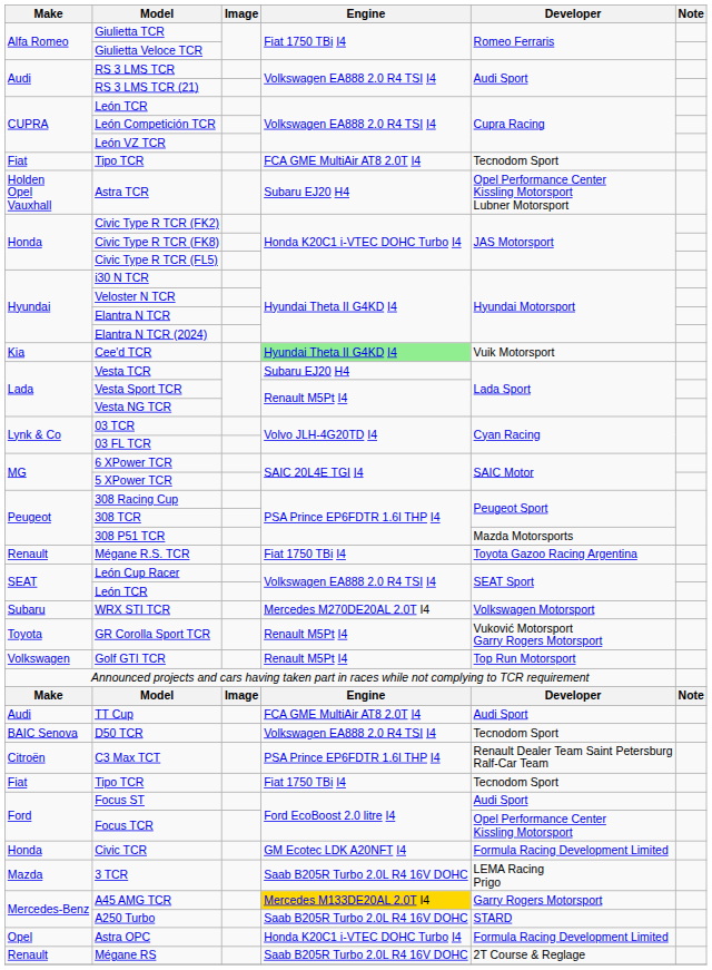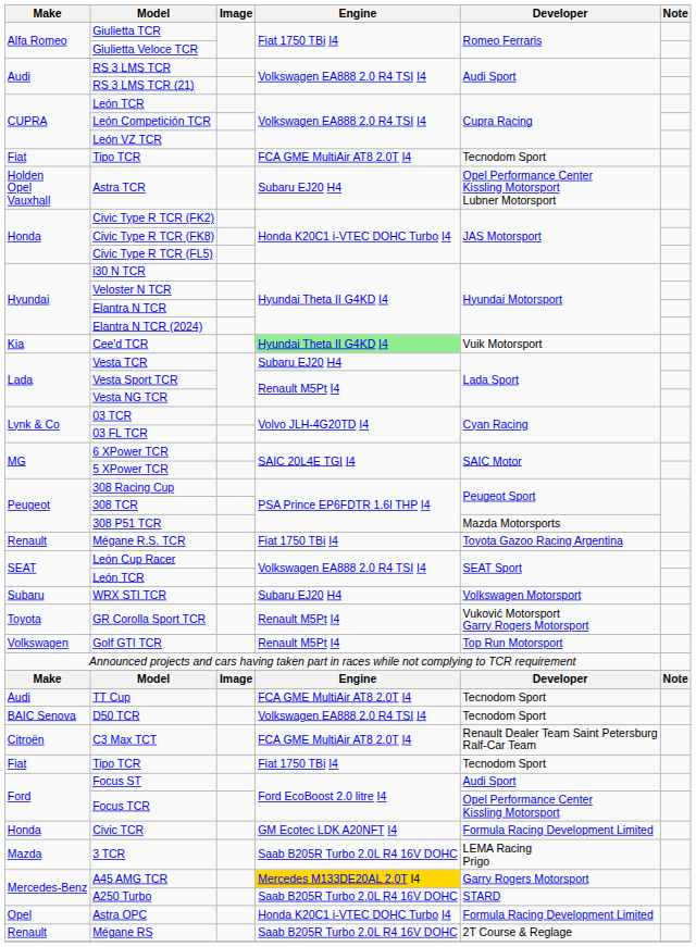WRX STI TCR | Engine: Mercedes M270DE20AL 2.0T I4 -> Subaru EJ20 H4
TT Cup | Developer: Audi Sport -> Tecnodom Sport
C3 Max TCT | Engine: PSA Prince EP6FDTR 1.6l THP I4 -> FCA GME MultiAir AT8 2.0T I4
